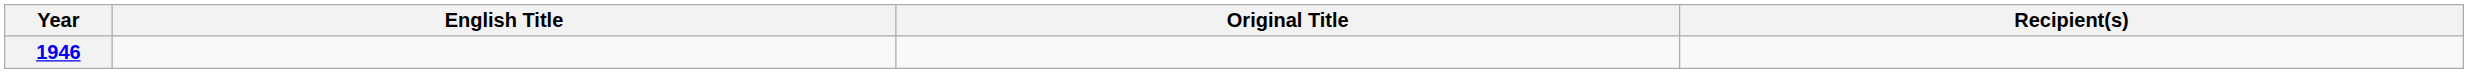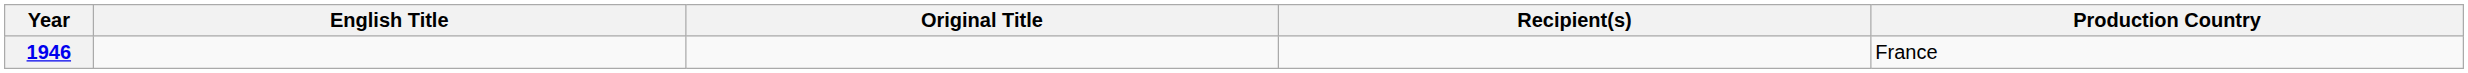+ column: Production Country | France
